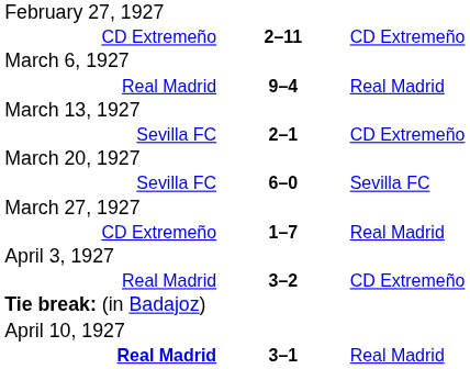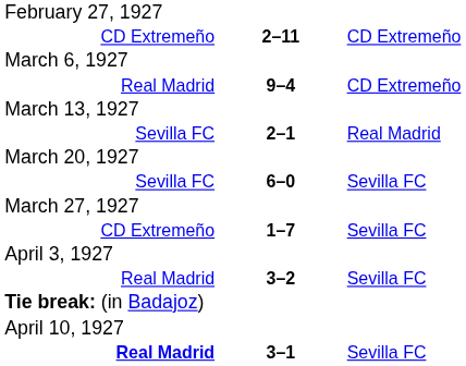Real Madrid / 9–4 | column 3: Real Madrid -> CD Extremeño
Sevilla FC / 2–1 | column 3: CD Extremeño -> Real Madrid
CD Extremeño / 1–7 | column 3: Real Madrid -> Sevilla FC
Real Madrid / 3–2 | column 3: CD Extremeño -> Sevilla FC
Real Madrid / 3–1 | column 3: Real Madrid -> Sevilla FC
